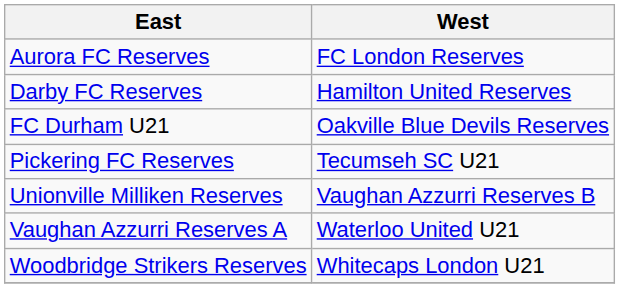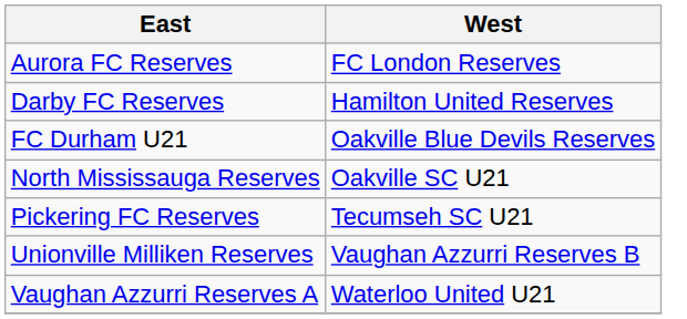+ row: North Mississauga Reserves | Oakville SC U21
- row: Woodbridge Strikers Reserves | Whitecaps London U21
